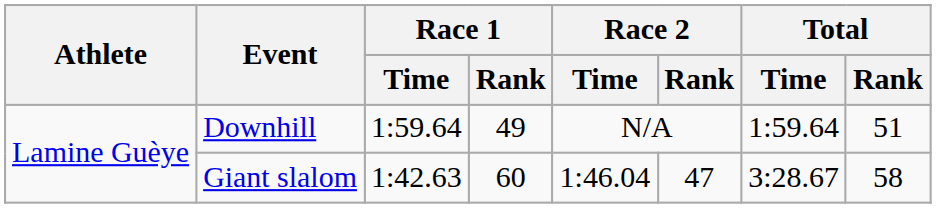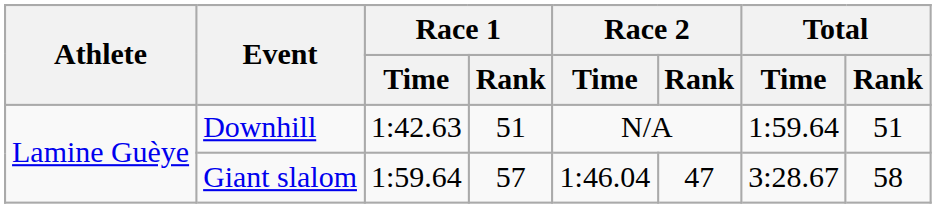Downhill | Race 1 / Time: 1:59.64 -> 1:42.63
Downhill | Race 1 / Rank: 49 -> 51
Giant slalom | Race 1 / Time: 1:42.63 -> 1:59.64
Giant slalom | Race 1 / Rank: 60 -> 57
